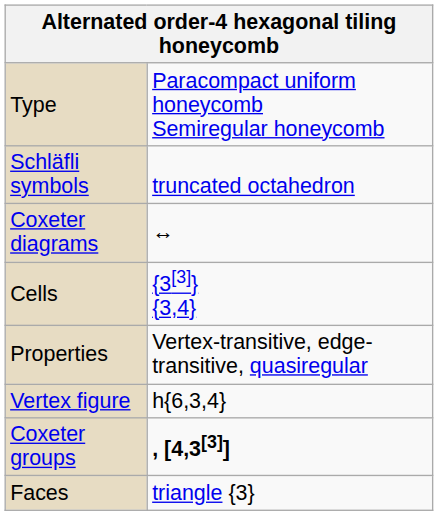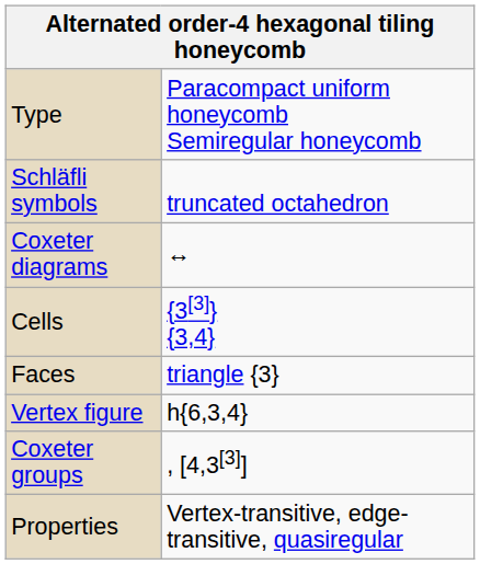rows swapped: Faces <-> Properties
Coxeter groups | column 2: bold -> normal
